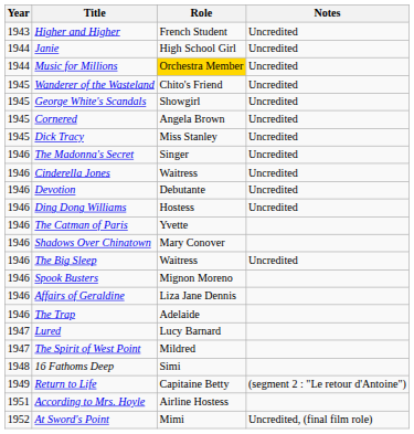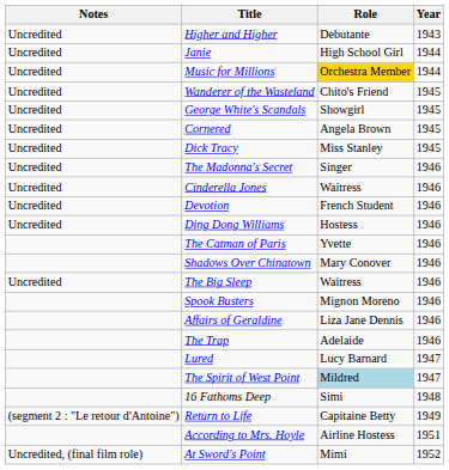columns swapped: Year <-> Notes
Higher and Higher | Role: French Student -> Debutante
Devotion | Role: Debutante -> French Student
The Spirit of West Point | Role: no background -> lightblue background
